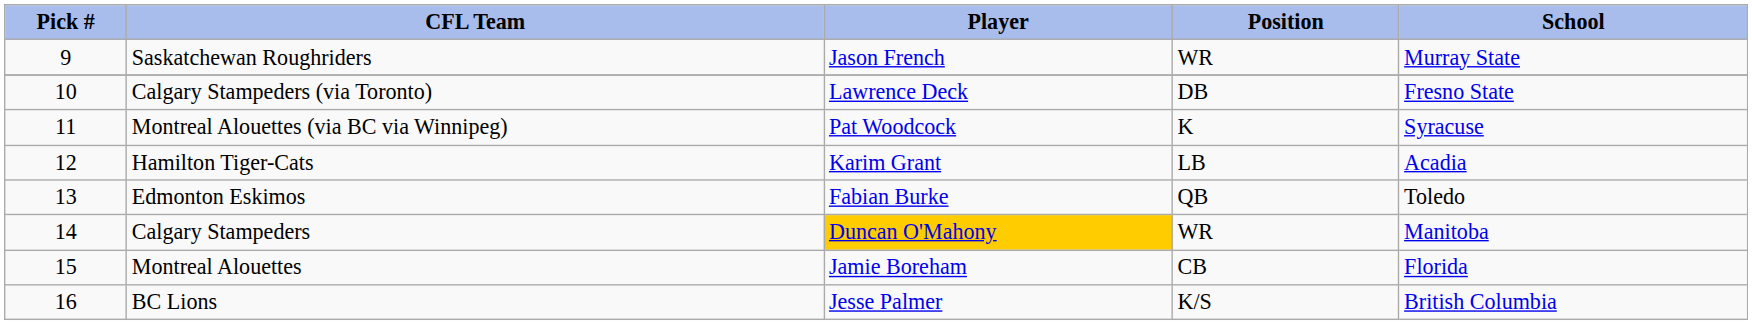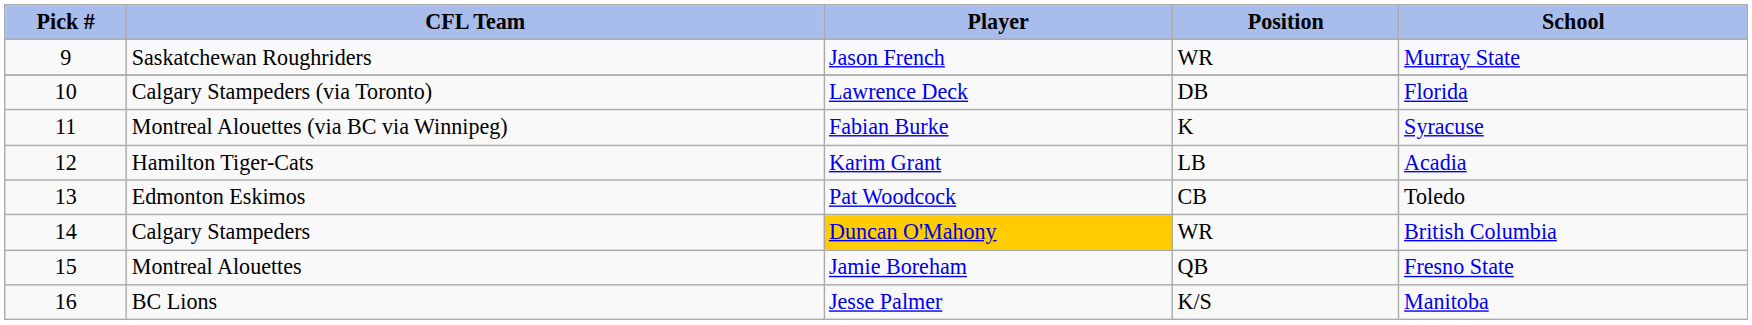Calgary Stampeders (via Toronto) | School: Fresno State -> Florida
Montreal Alouettes (via BC via Winnipeg) | Player: Pat Woodcock -> Fabian Burke
Edmonton Eskimos | Player: Fabian Burke -> Pat Woodcock
Edmonton Eskimos | Position: QB -> CB
Calgary Stampeders | School: Manitoba -> British Columbia
Montreal Alouettes | Position: CB -> QB
Montreal Alouettes | School: Florida -> Fresno State
BC Lions | School: British Columbia -> Manitoba
